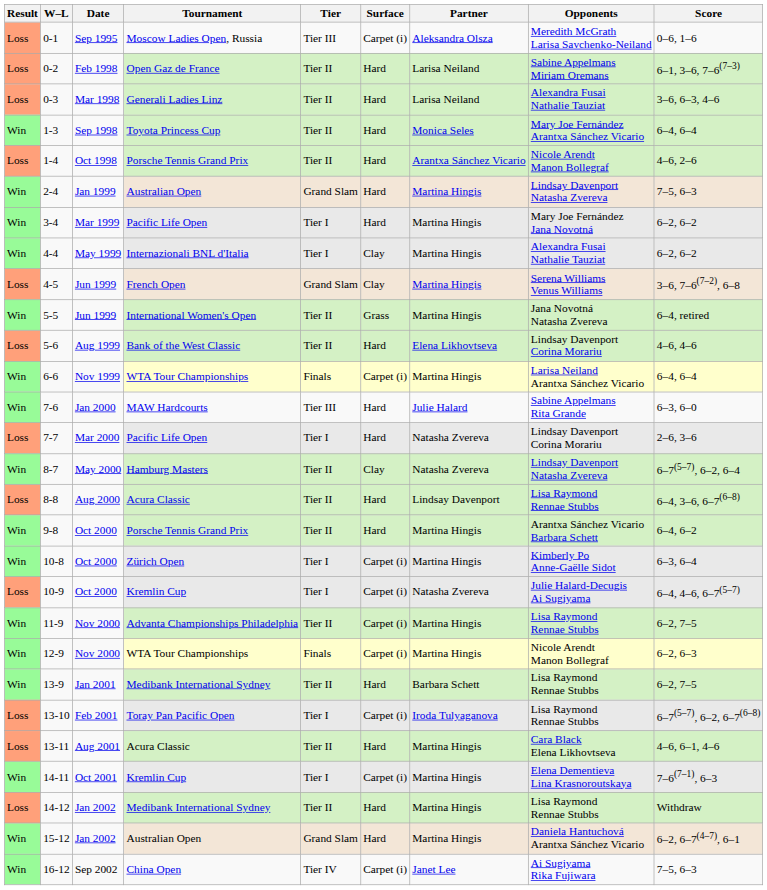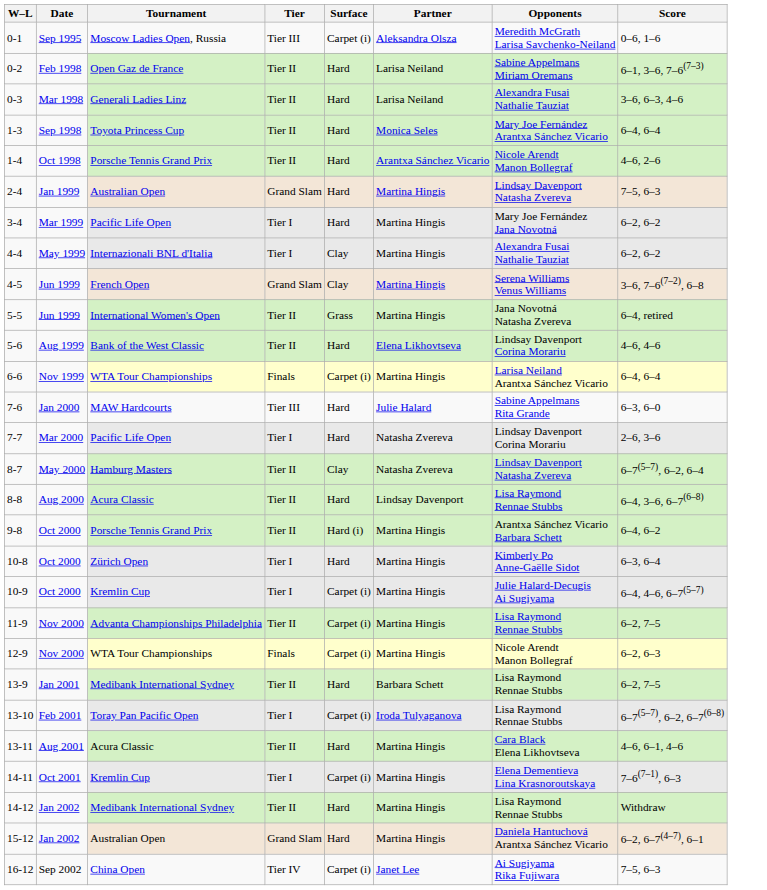- column: Result | Loss | Loss | Loss | Win | Loss | Win | Win | Win | Loss | Win | Loss | Win | Win | Loss | Win | Loss | Win | Win | Loss | Win | Win | Win | Loss | Loss | Win | Loss | Win | Win
9-8 | Surface: Hard -> Hard (i)
10-8 | Surface: Carpet (i) -> Hard
10-9 | Partner: Natasha Zvereva -> Martina Hingis
